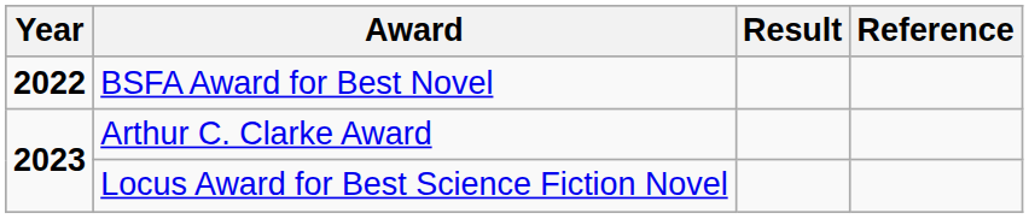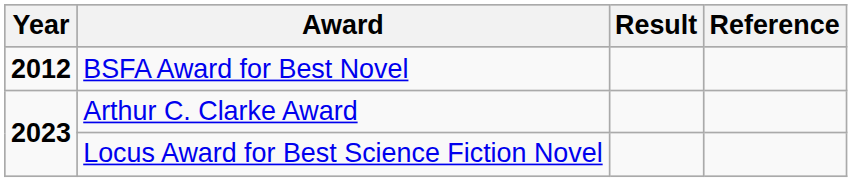BSFA Award for Best Novel | Year: 2022 -> 2012
